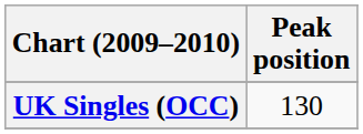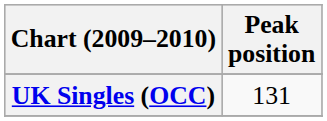UK Singles (OCC) | Peak position: 130 -> 131
